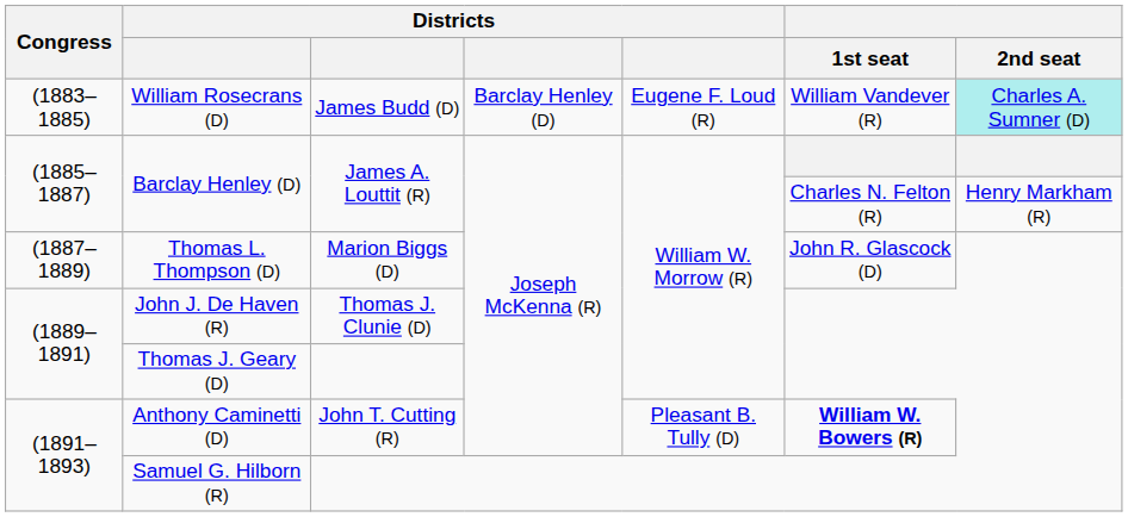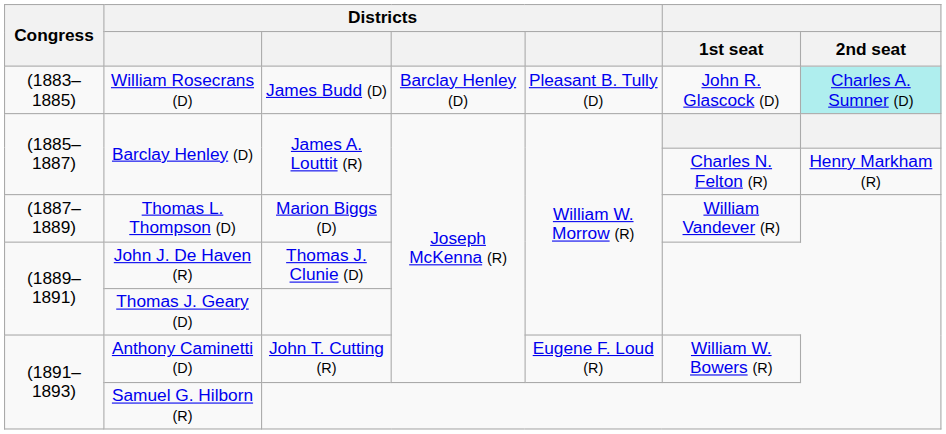William Rosecrans (D) | column 5: Eugene F. Loud (R) -> Pleasant B. Tully (D)
William Rosecrans (D) | 1st seat: William Vandever (R) -> John R. Glascock (D)
Thomas L. Thompson (D) | 1st seat: John R. Glascock (D) -> William Vandever (R)
Anthony Caminetti (D) | column 5: Pleasant B. Tully (D) -> Eugene F. Loud (R)
Anthony Caminetti (D) | 1st seat: bold -> normal
